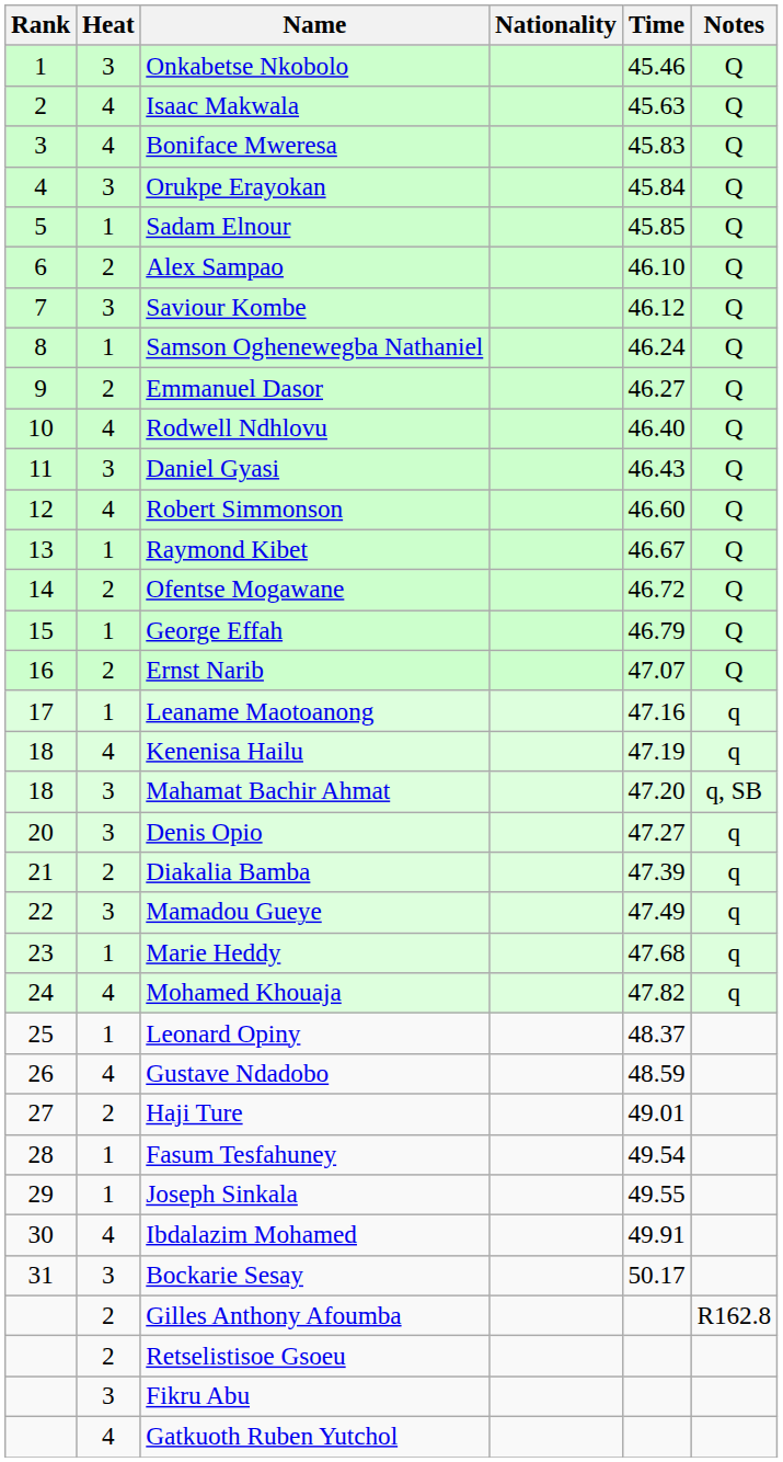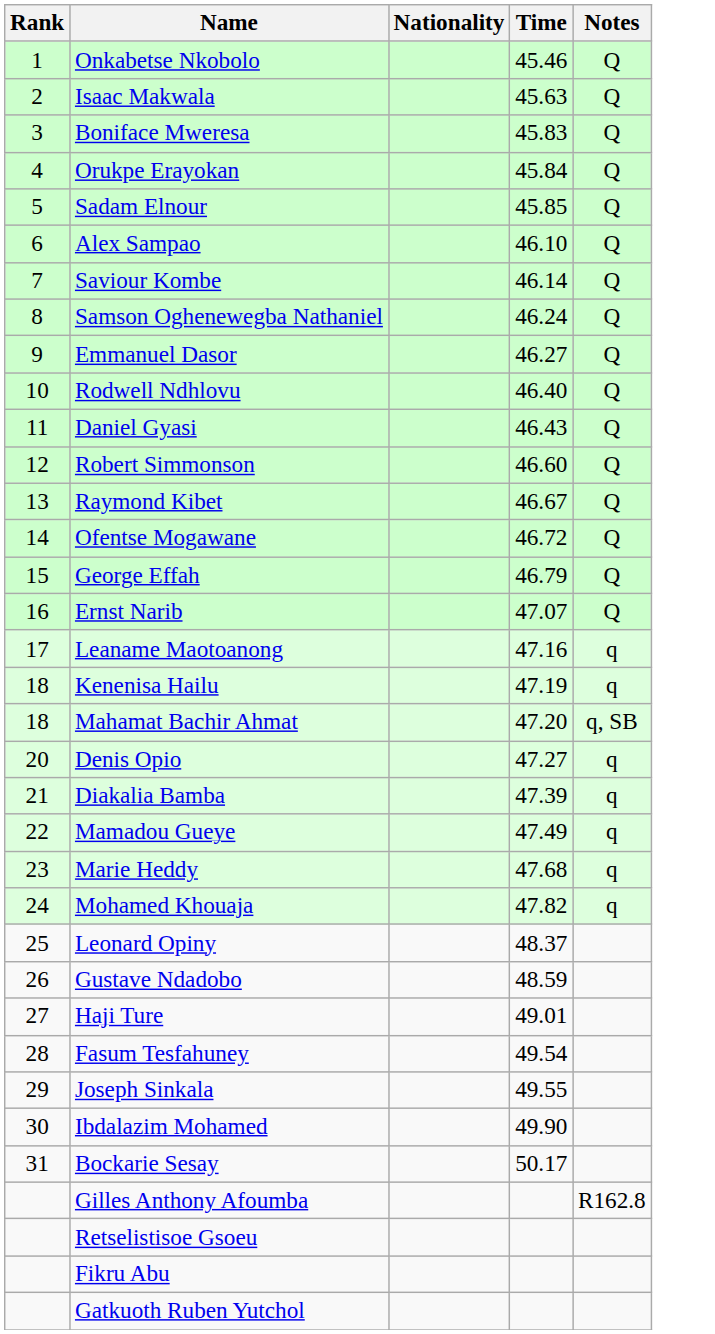- column: Heat | 3 | 4 | 4 | 3 | 1 | 2 | 3 | 1 | 2 | 4 | 3 | 4 | 1 | 2 | 1 | 2 | 1 | 4 | 3 | 3 | 2 | 3 | 1 | 4 | 1 | 4 | 2 | 1 | 1 | 4 | 3 | 2 | 2 | 3 | 4
Saviour Kombe | Time: 46.12 -> 46.14
Ibdalazim Mohamed | Time: 49.91 -> 49.90
